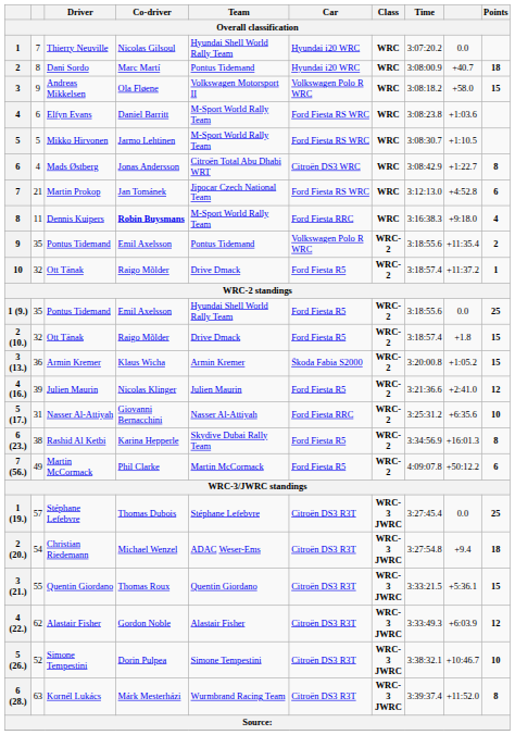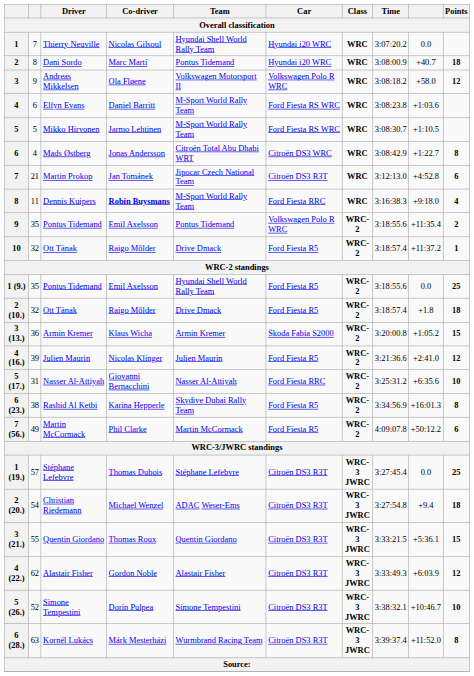Andreas Mikkelsen | Points: 15 -> 12
Martin Prokop | Car: Ford Fiesta RS WRC -> Citroën DS3 R3T
2 (10.) / Ott Tänak | Points: 15 -> 18
